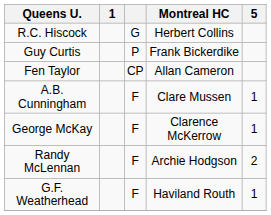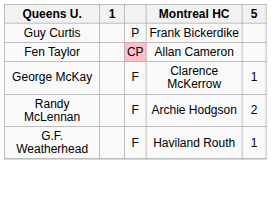- row: R.C. Hiscock | G | Herbert Collins
Fen Taylor | column 3: no background -> pink background
- row: A.B. Cunningham | F | Clare Mussen | 1
